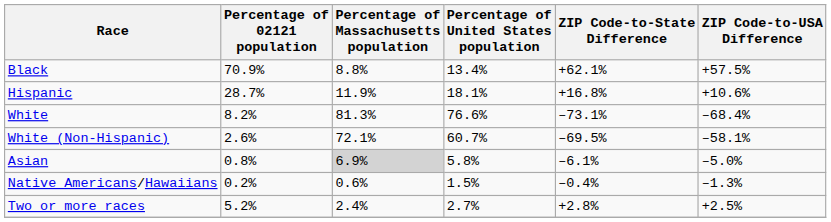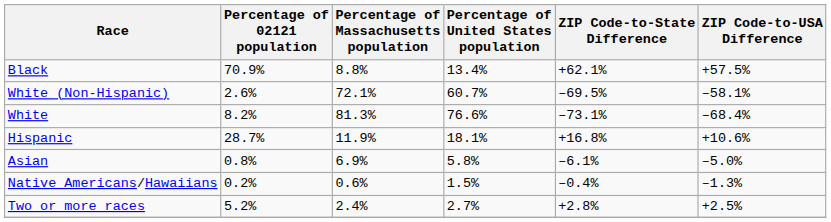rows swapped: Hispanic <-> White (Non-Hispanic)
Asian | Percentage of Massachusetts population: lightgrey background -> no background
